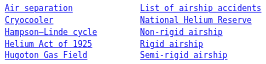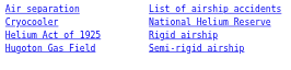- row: Hampson–Linde cycle | Non-rigid airship
